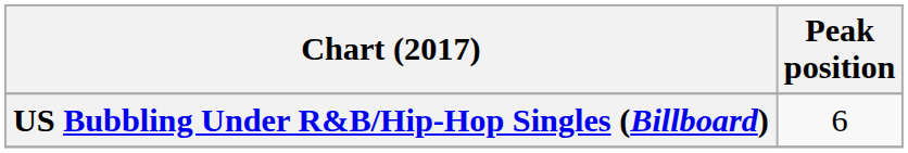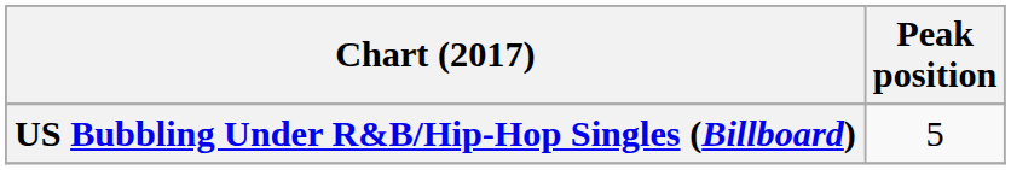US Bubbling Under R&B/Hip-Hop Singles (Billboard) | Peak position: 6 -> 5
